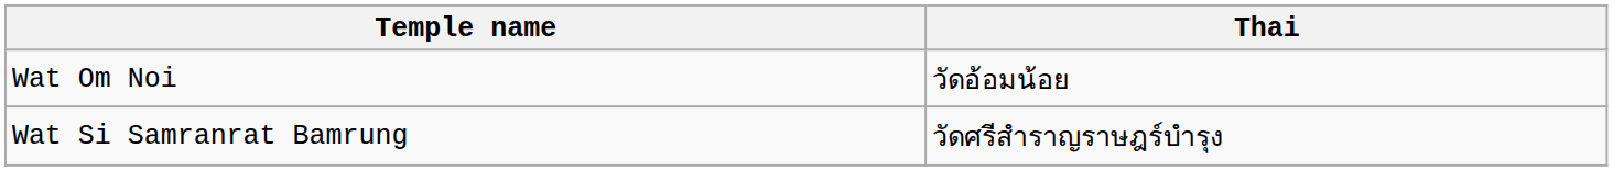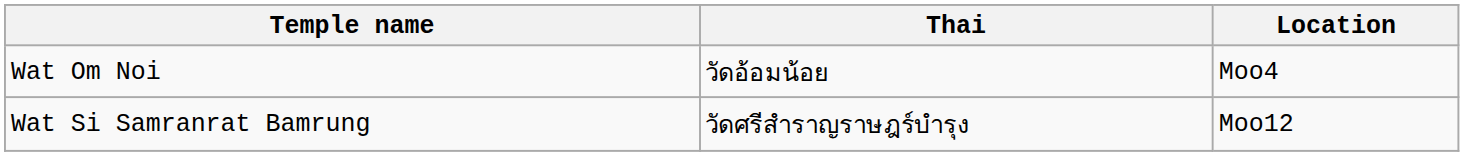+ column: Location | Moo4 | Moo12
